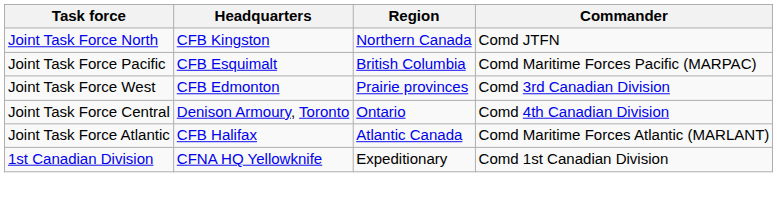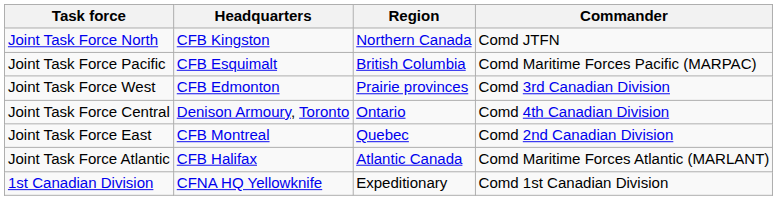+ row: Joint Task Force East | CFB Montreal | Quebec | Comd 2nd Canadian Division
